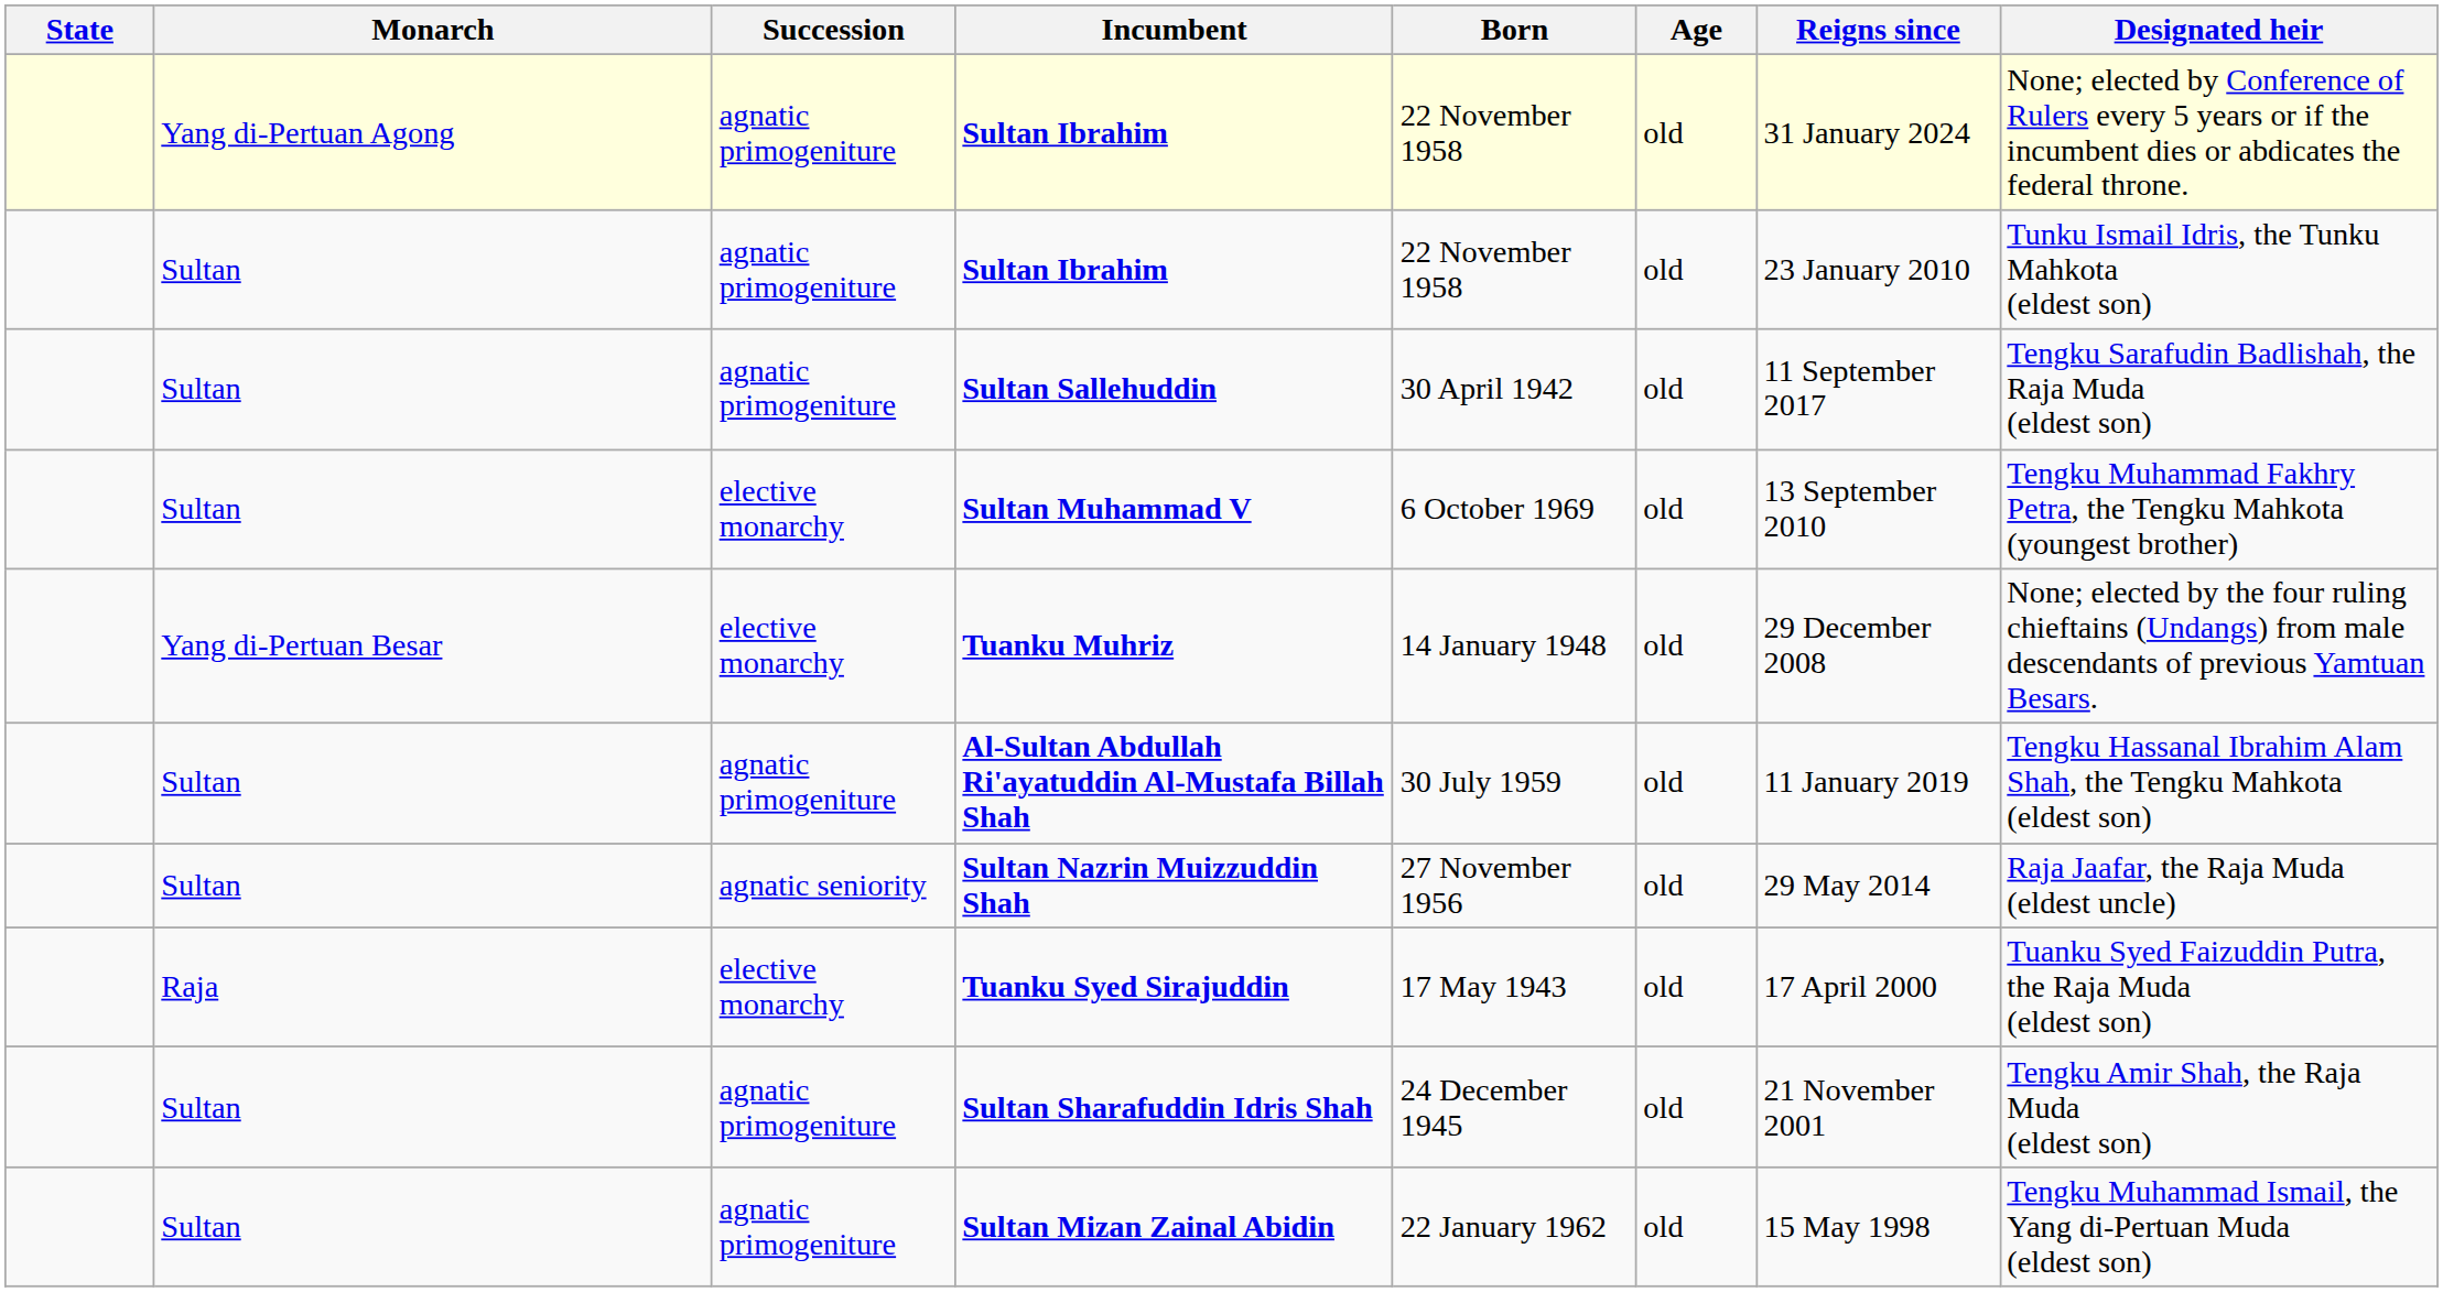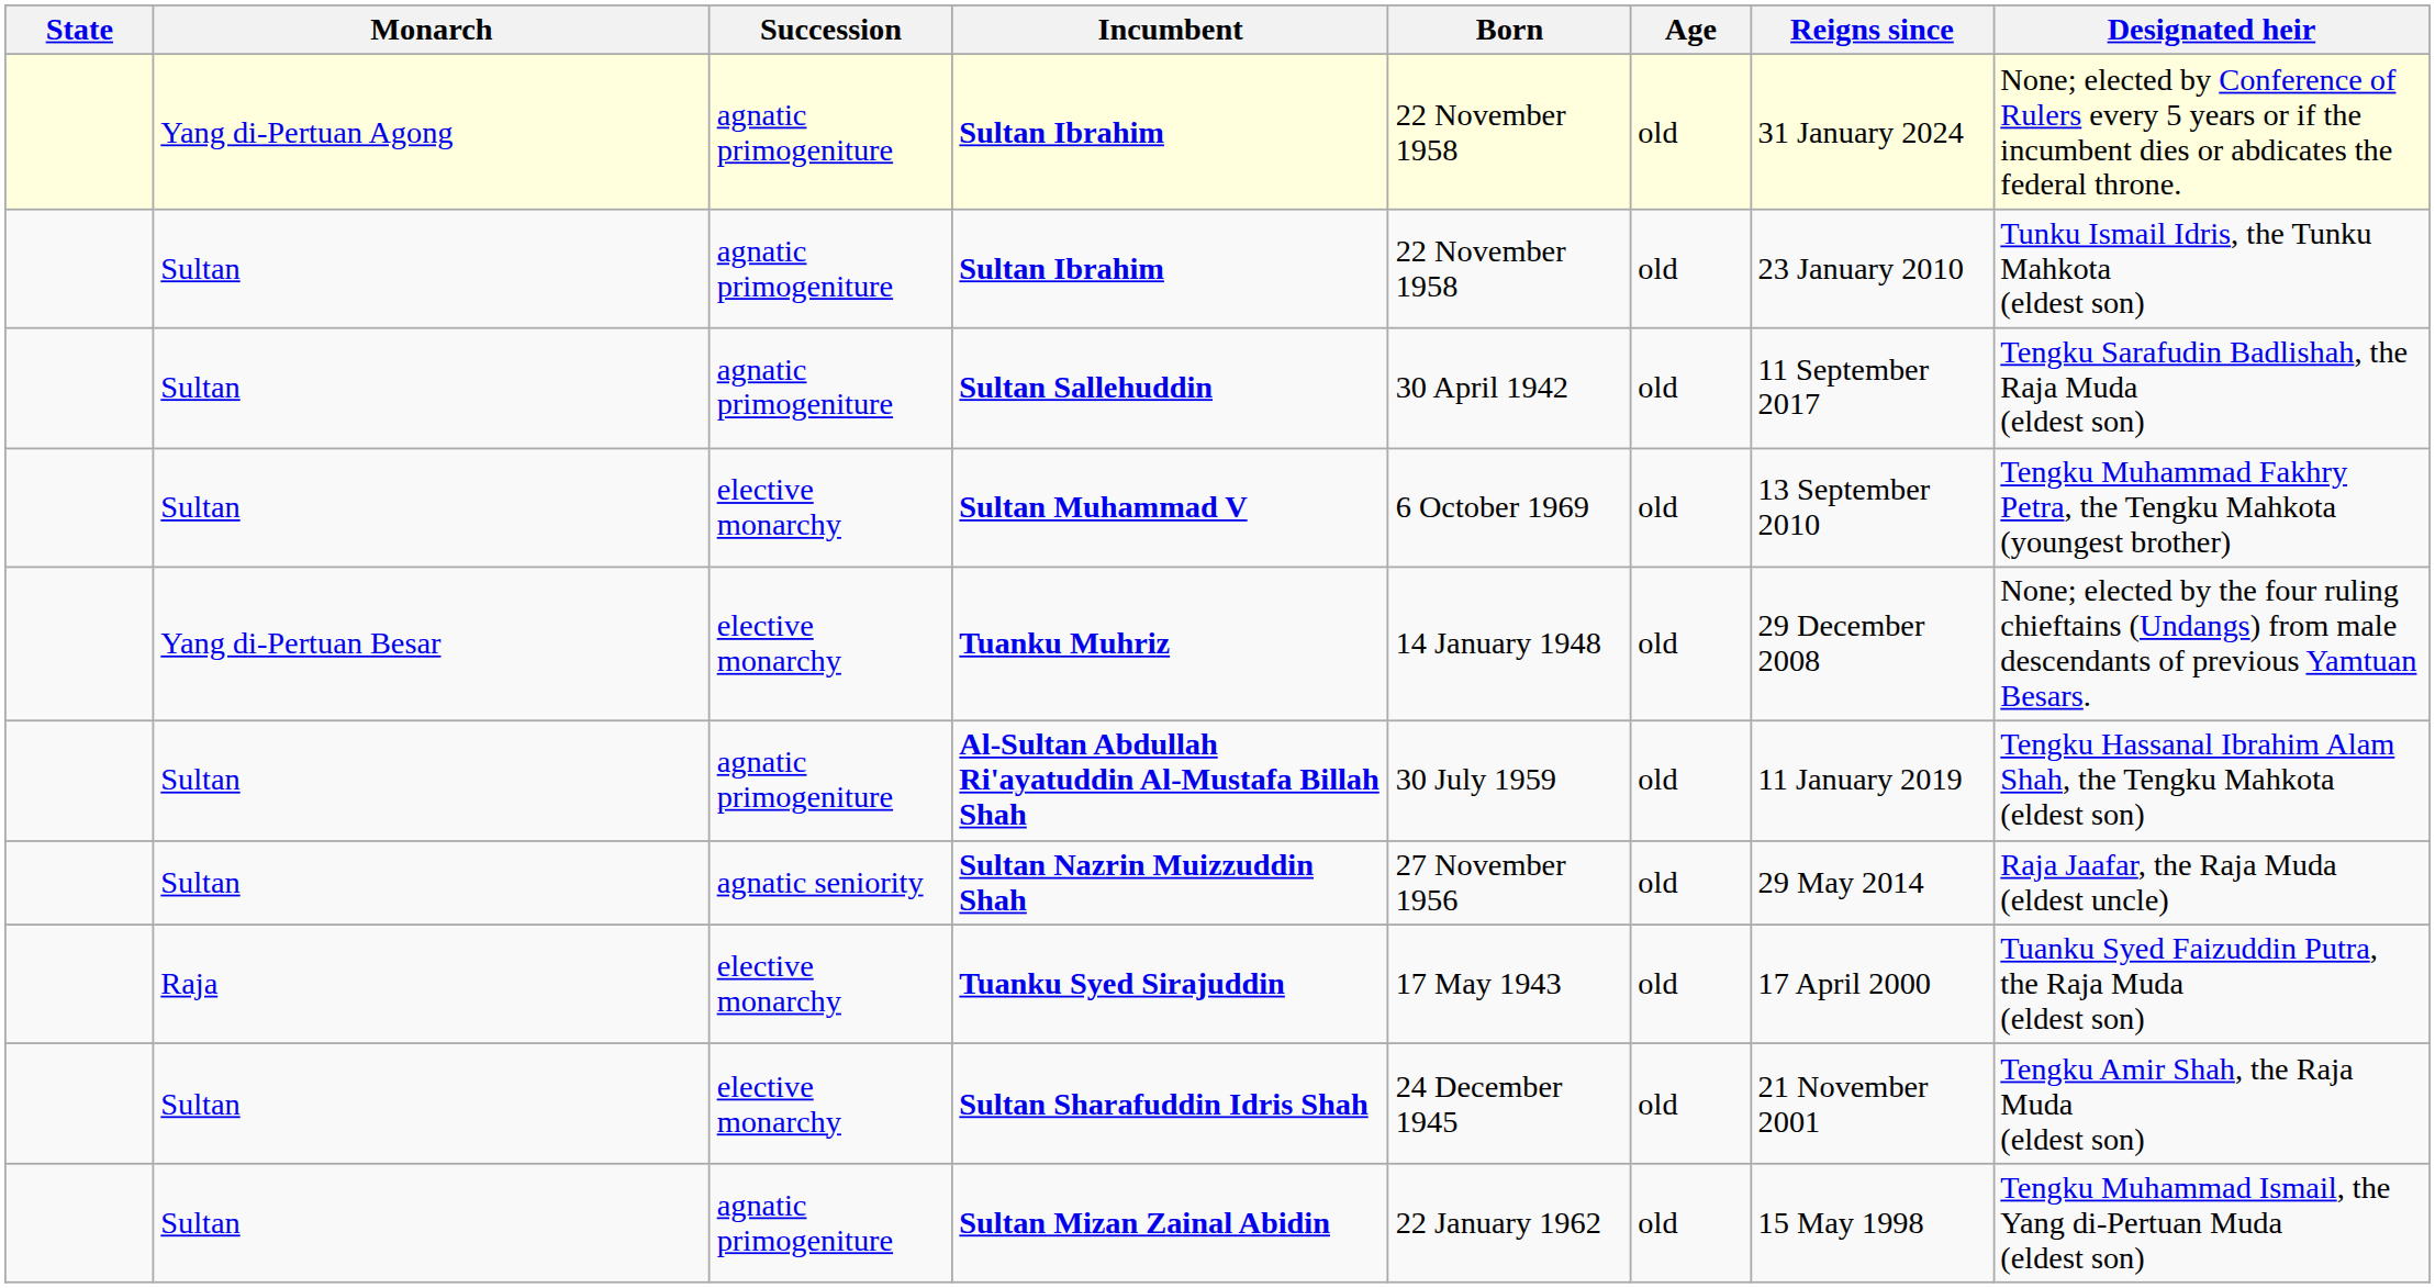Sultan Sharafuddin Idris Shah | Succession: agnatic primogeniture -> elective monarchy
